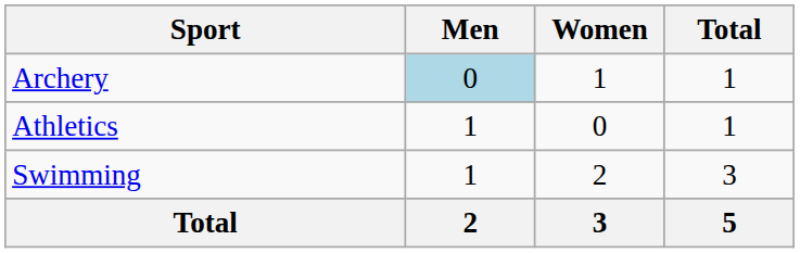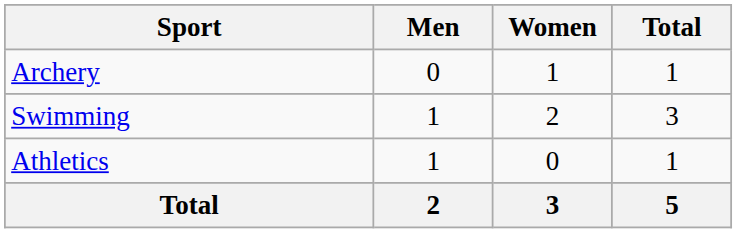Archery | Men: lightblue background -> no background
rows swapped: Athletics <-> Swimming
